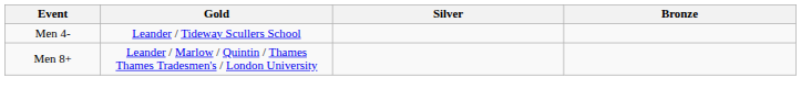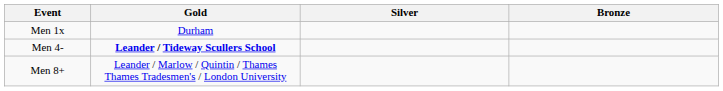+ row: Men 1x | Durham
Men 4- | Gold: normal -> bold
